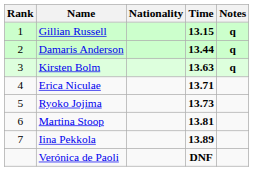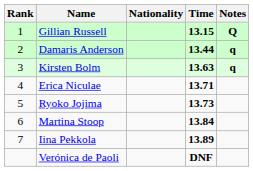Gillian Russell | Notes: q -> Q
Martina Stoop | Time: 13.81 -> 13.84
